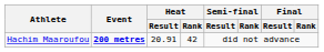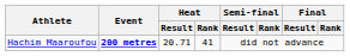Hachim Maaroufou | Heat / Result: 20.91 -> 20.71
Hachim Maaroufou | Heat / Rank: 42 -> 41
